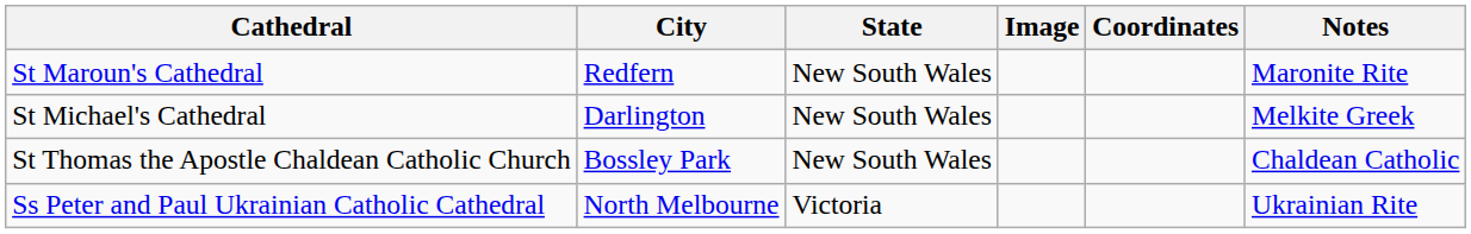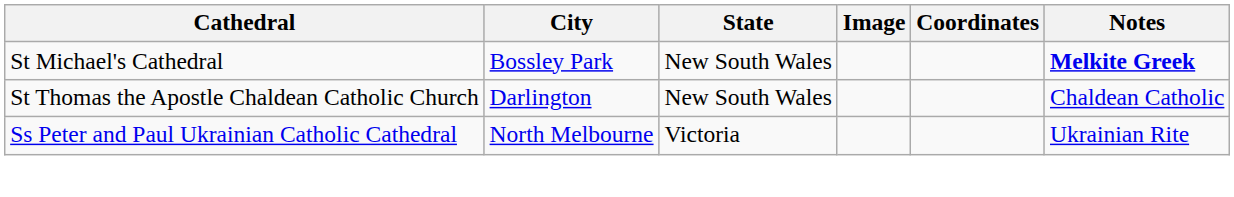- row: St Maroun's Cathedral | Redfern | New South Wales | Maronite Rite
St Michael's Cathedral | City: Darlington -> Bossley Park
St Michael's Cathedral | Notes: normal -> bold
St Thomas the Apostle Chaldean Catholic Church | City: Bossley Park -> Darlington
